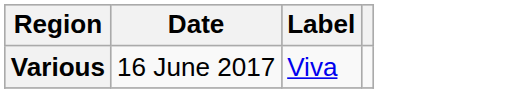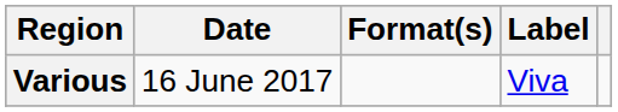+ column: Format(s)
